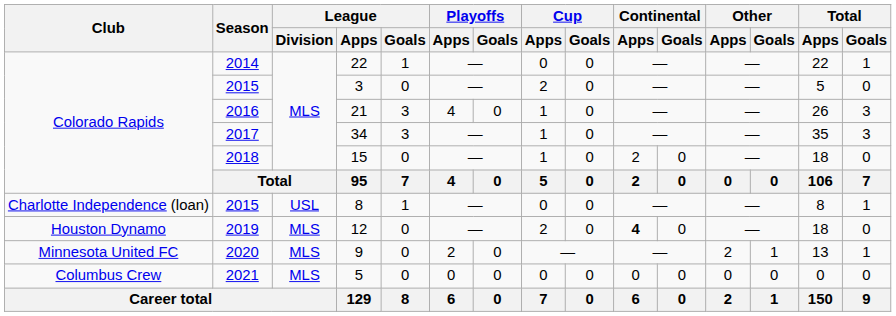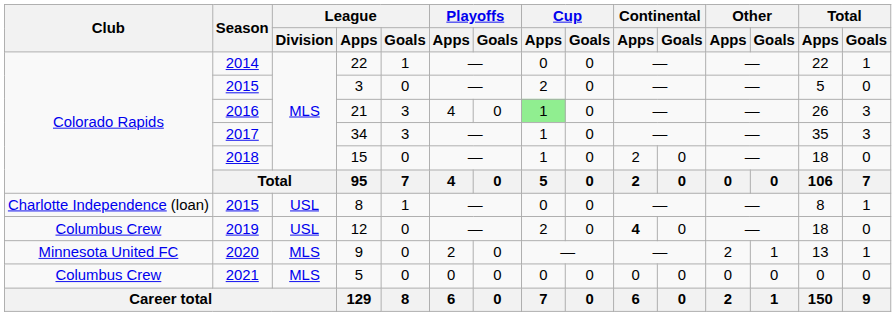21 | Cup / Apps: no background -> lightgreen background
12 | Club: Houston Dynamo -> Columbus Crew
12 | League / Division: MLS -> USL
